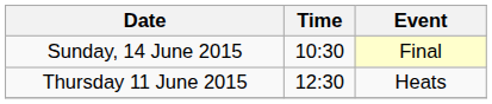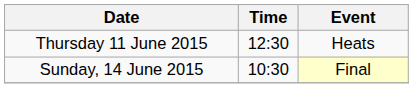rows swapped: Thursday 11 June 2015 <-> Sunday, 14 June 2015
